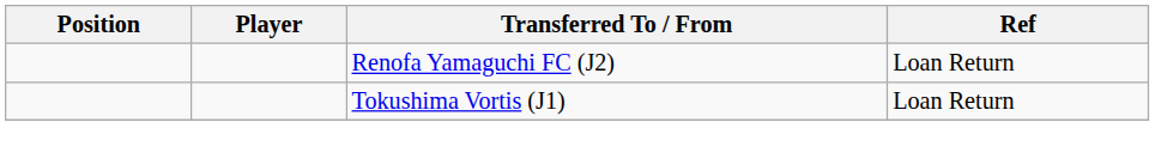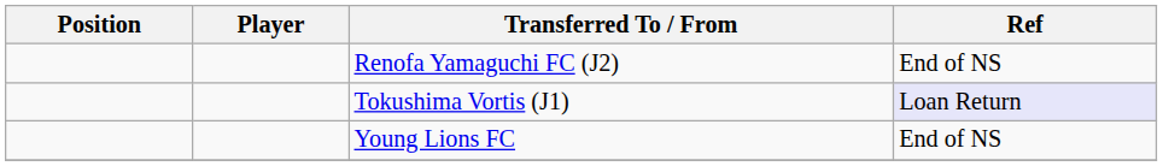Renofa Yamaguchi FC (J2) | Ref: Loan Return -> End of NS
Tokushima Vortis (J1) | Ref: no background -> lavender background
+ row: Young Lions FC | End of NS
